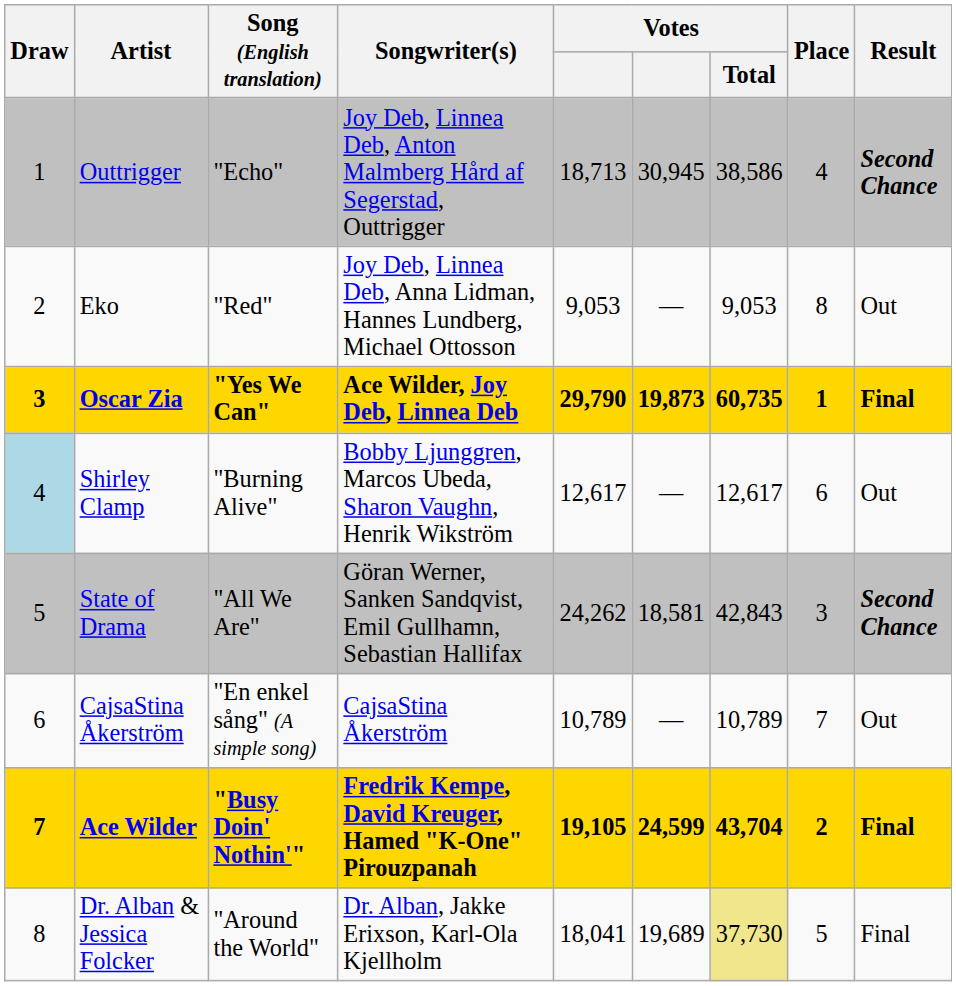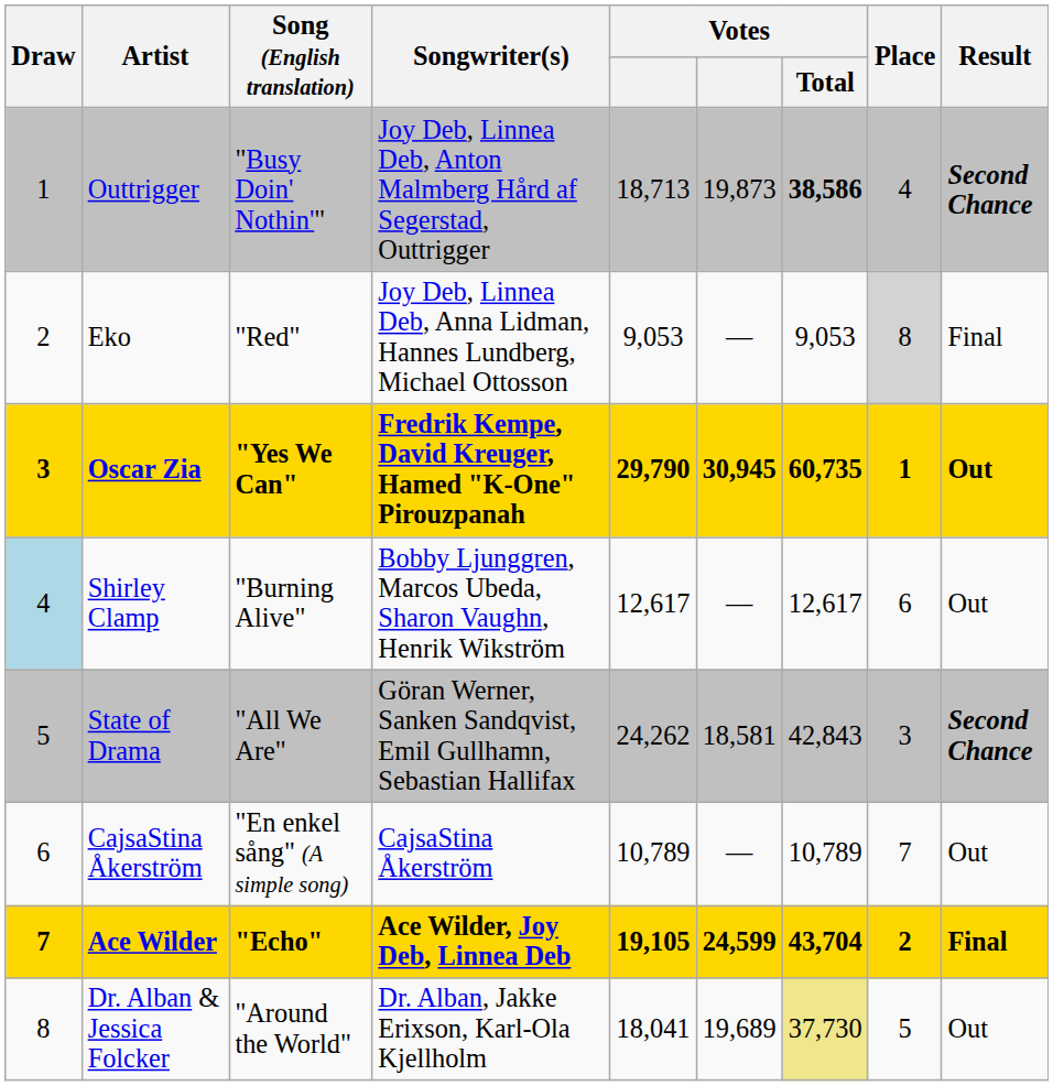Outtrigger | Song (English translation): "Echo" -> "Busy Doin' Nothin'"
Outtrigger | column 6: 30,945 -> 19,873
Outtrigger | Votes / Total: normal -> bold
Eko | Place: no background -> lightgrey background
Eko | Result: Out -> Final
Oscar Zia | Songwriter(s): Ace Wilder, Joy Deb, Linnea Deb -> Fredrik Kempe, David Kreuger, Hamed "K-One" Pirouzpanah
Oscar Zia | column 6: 19,873 -> 30,945
Oscar Zia | Result: Final -> Out
Ace Wilder | Song (English translation): "Busy Doin' Nothin'" -> "Echo"
Ace Wilder | Songwriter(s): Fredrik Kempe, David Kreuger, Hamed "K-One" Pirouzpanah -> Ace Wilder, Joy Deb, Linnea Deb
Dr. Alban & Jessica Folcker | Result: Final -> Out
